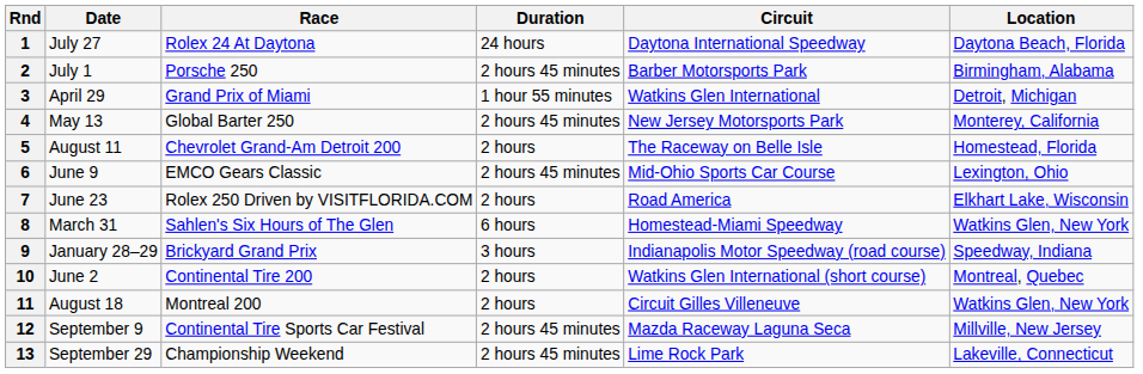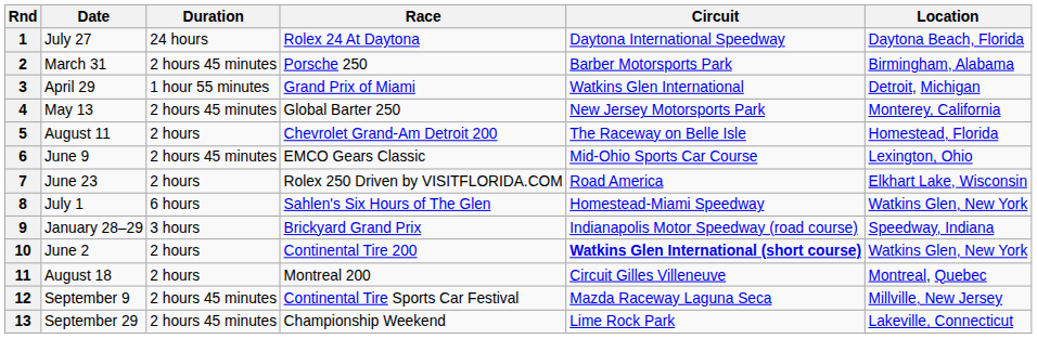columns swapped: Race <-> Duration
2 | Date: July 1 -> March 31
8 | Date: March 31 -> July 1
10 | Circuit: normal -> bold
10 | Location: Montreal, Quebec -> Watkins Glen, New York
11 | Location: Watkins Glen, New York -> Montreal, Quebec
